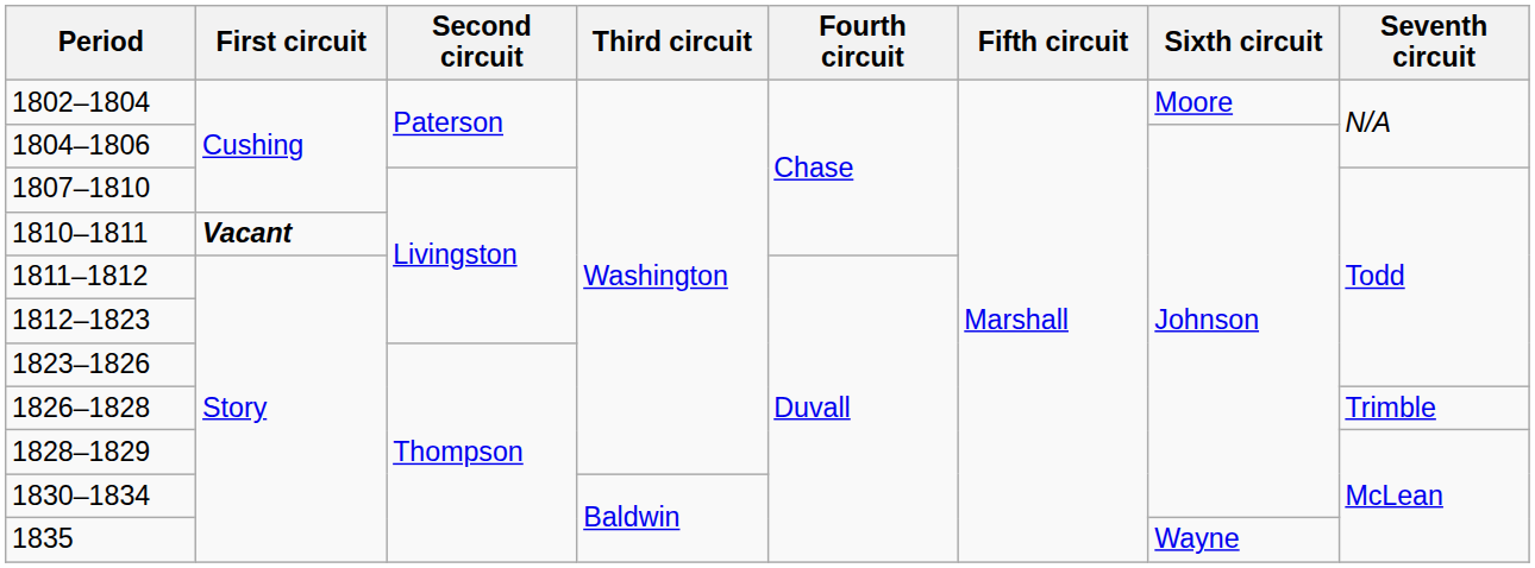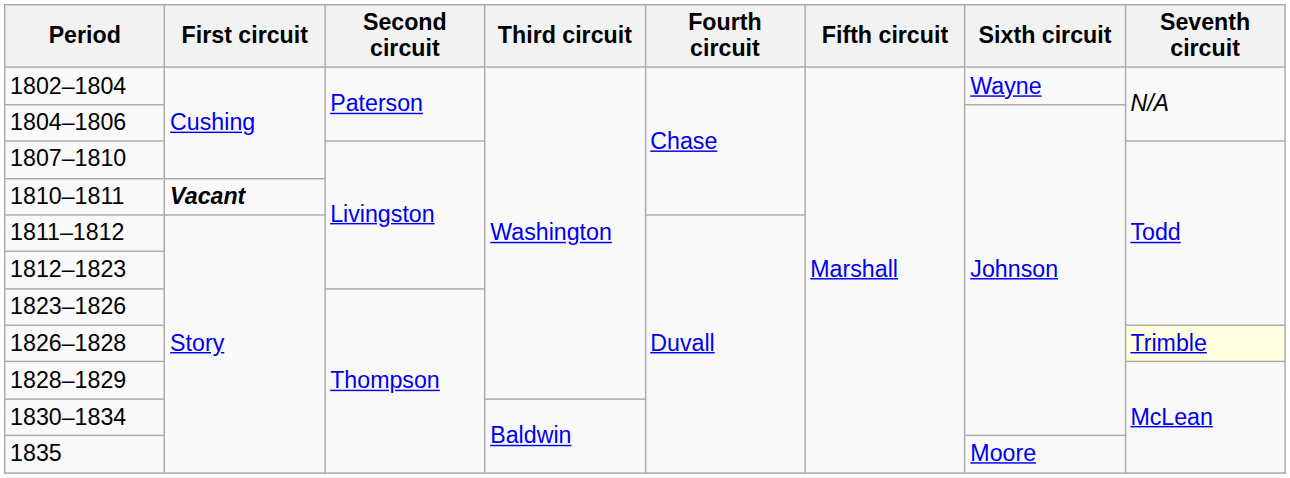1802–1804 | Sixth circuit: Moore -> Wayne
1826–1828 | Seventh circuit: no background -> lightyellow background
1835 | Sixth circuit: Wayne -> Moore
